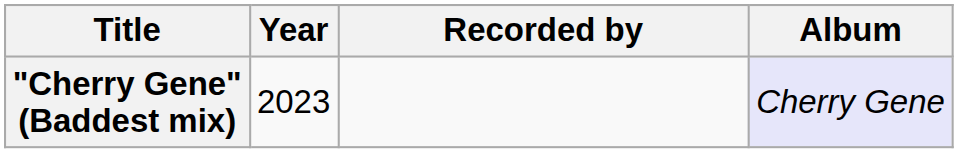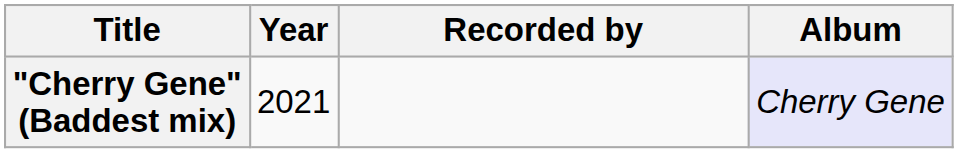"Cherry Gene" (Baddest mix) | Year: 2023 -> 2021
